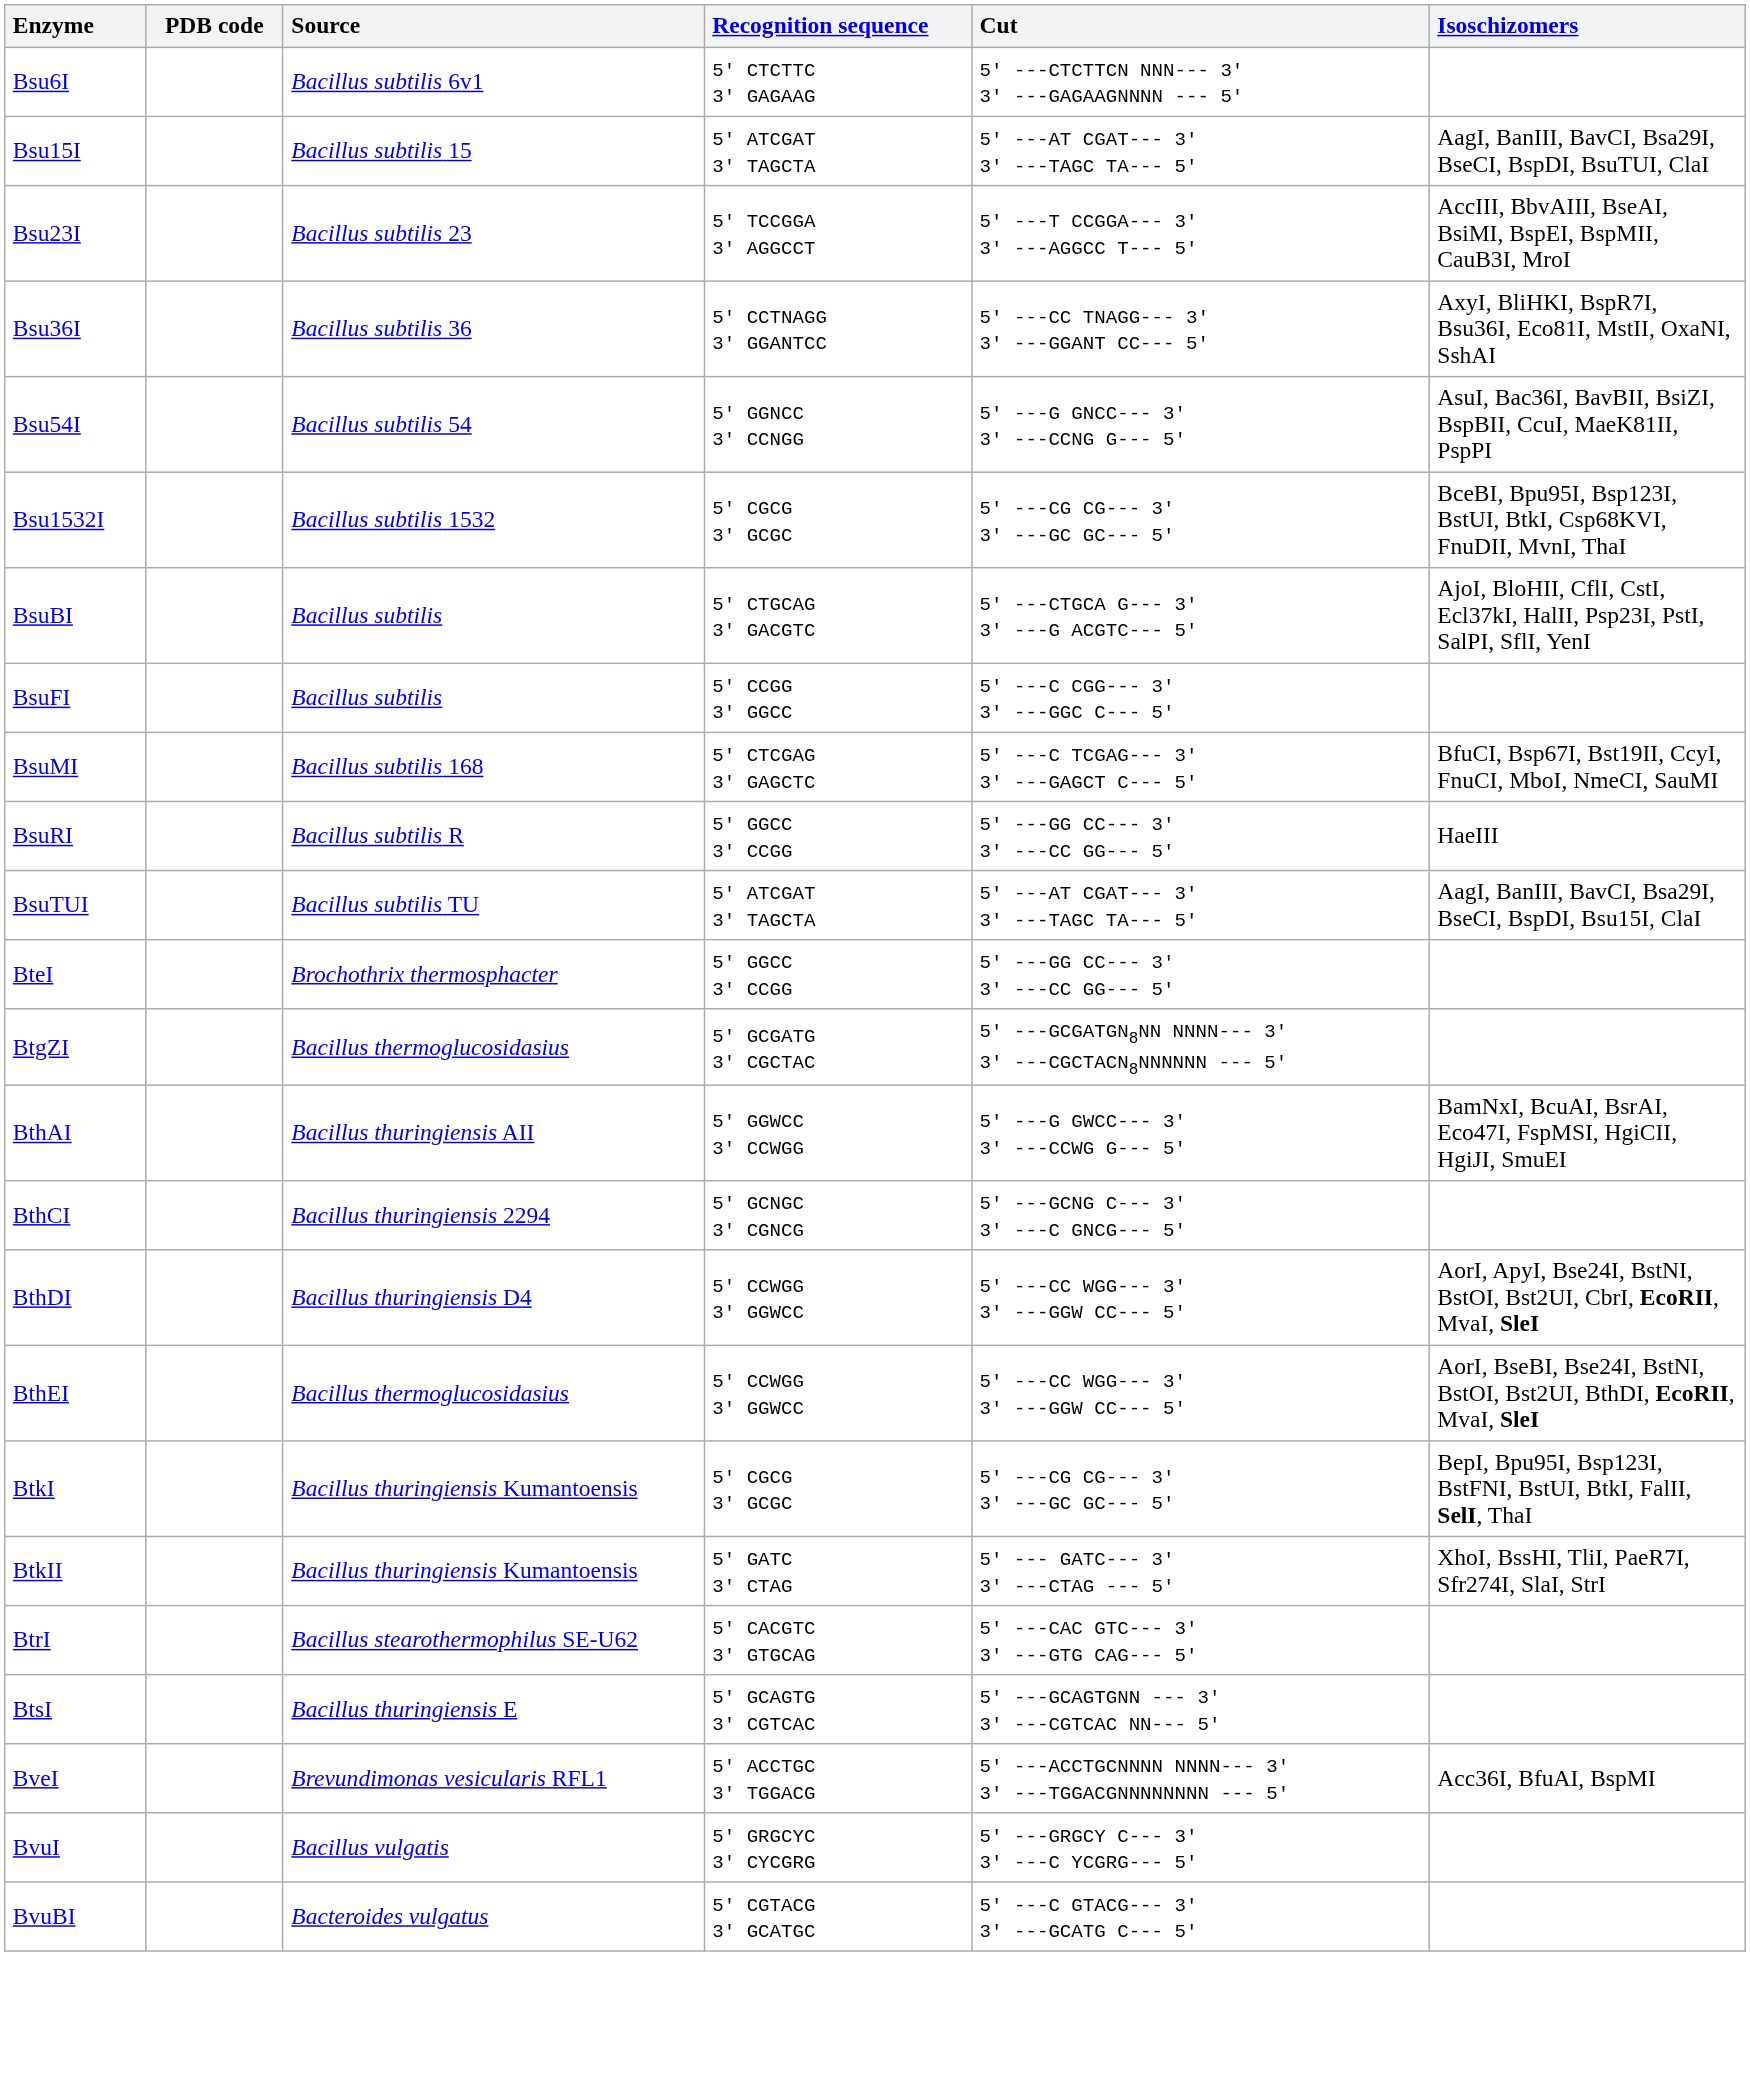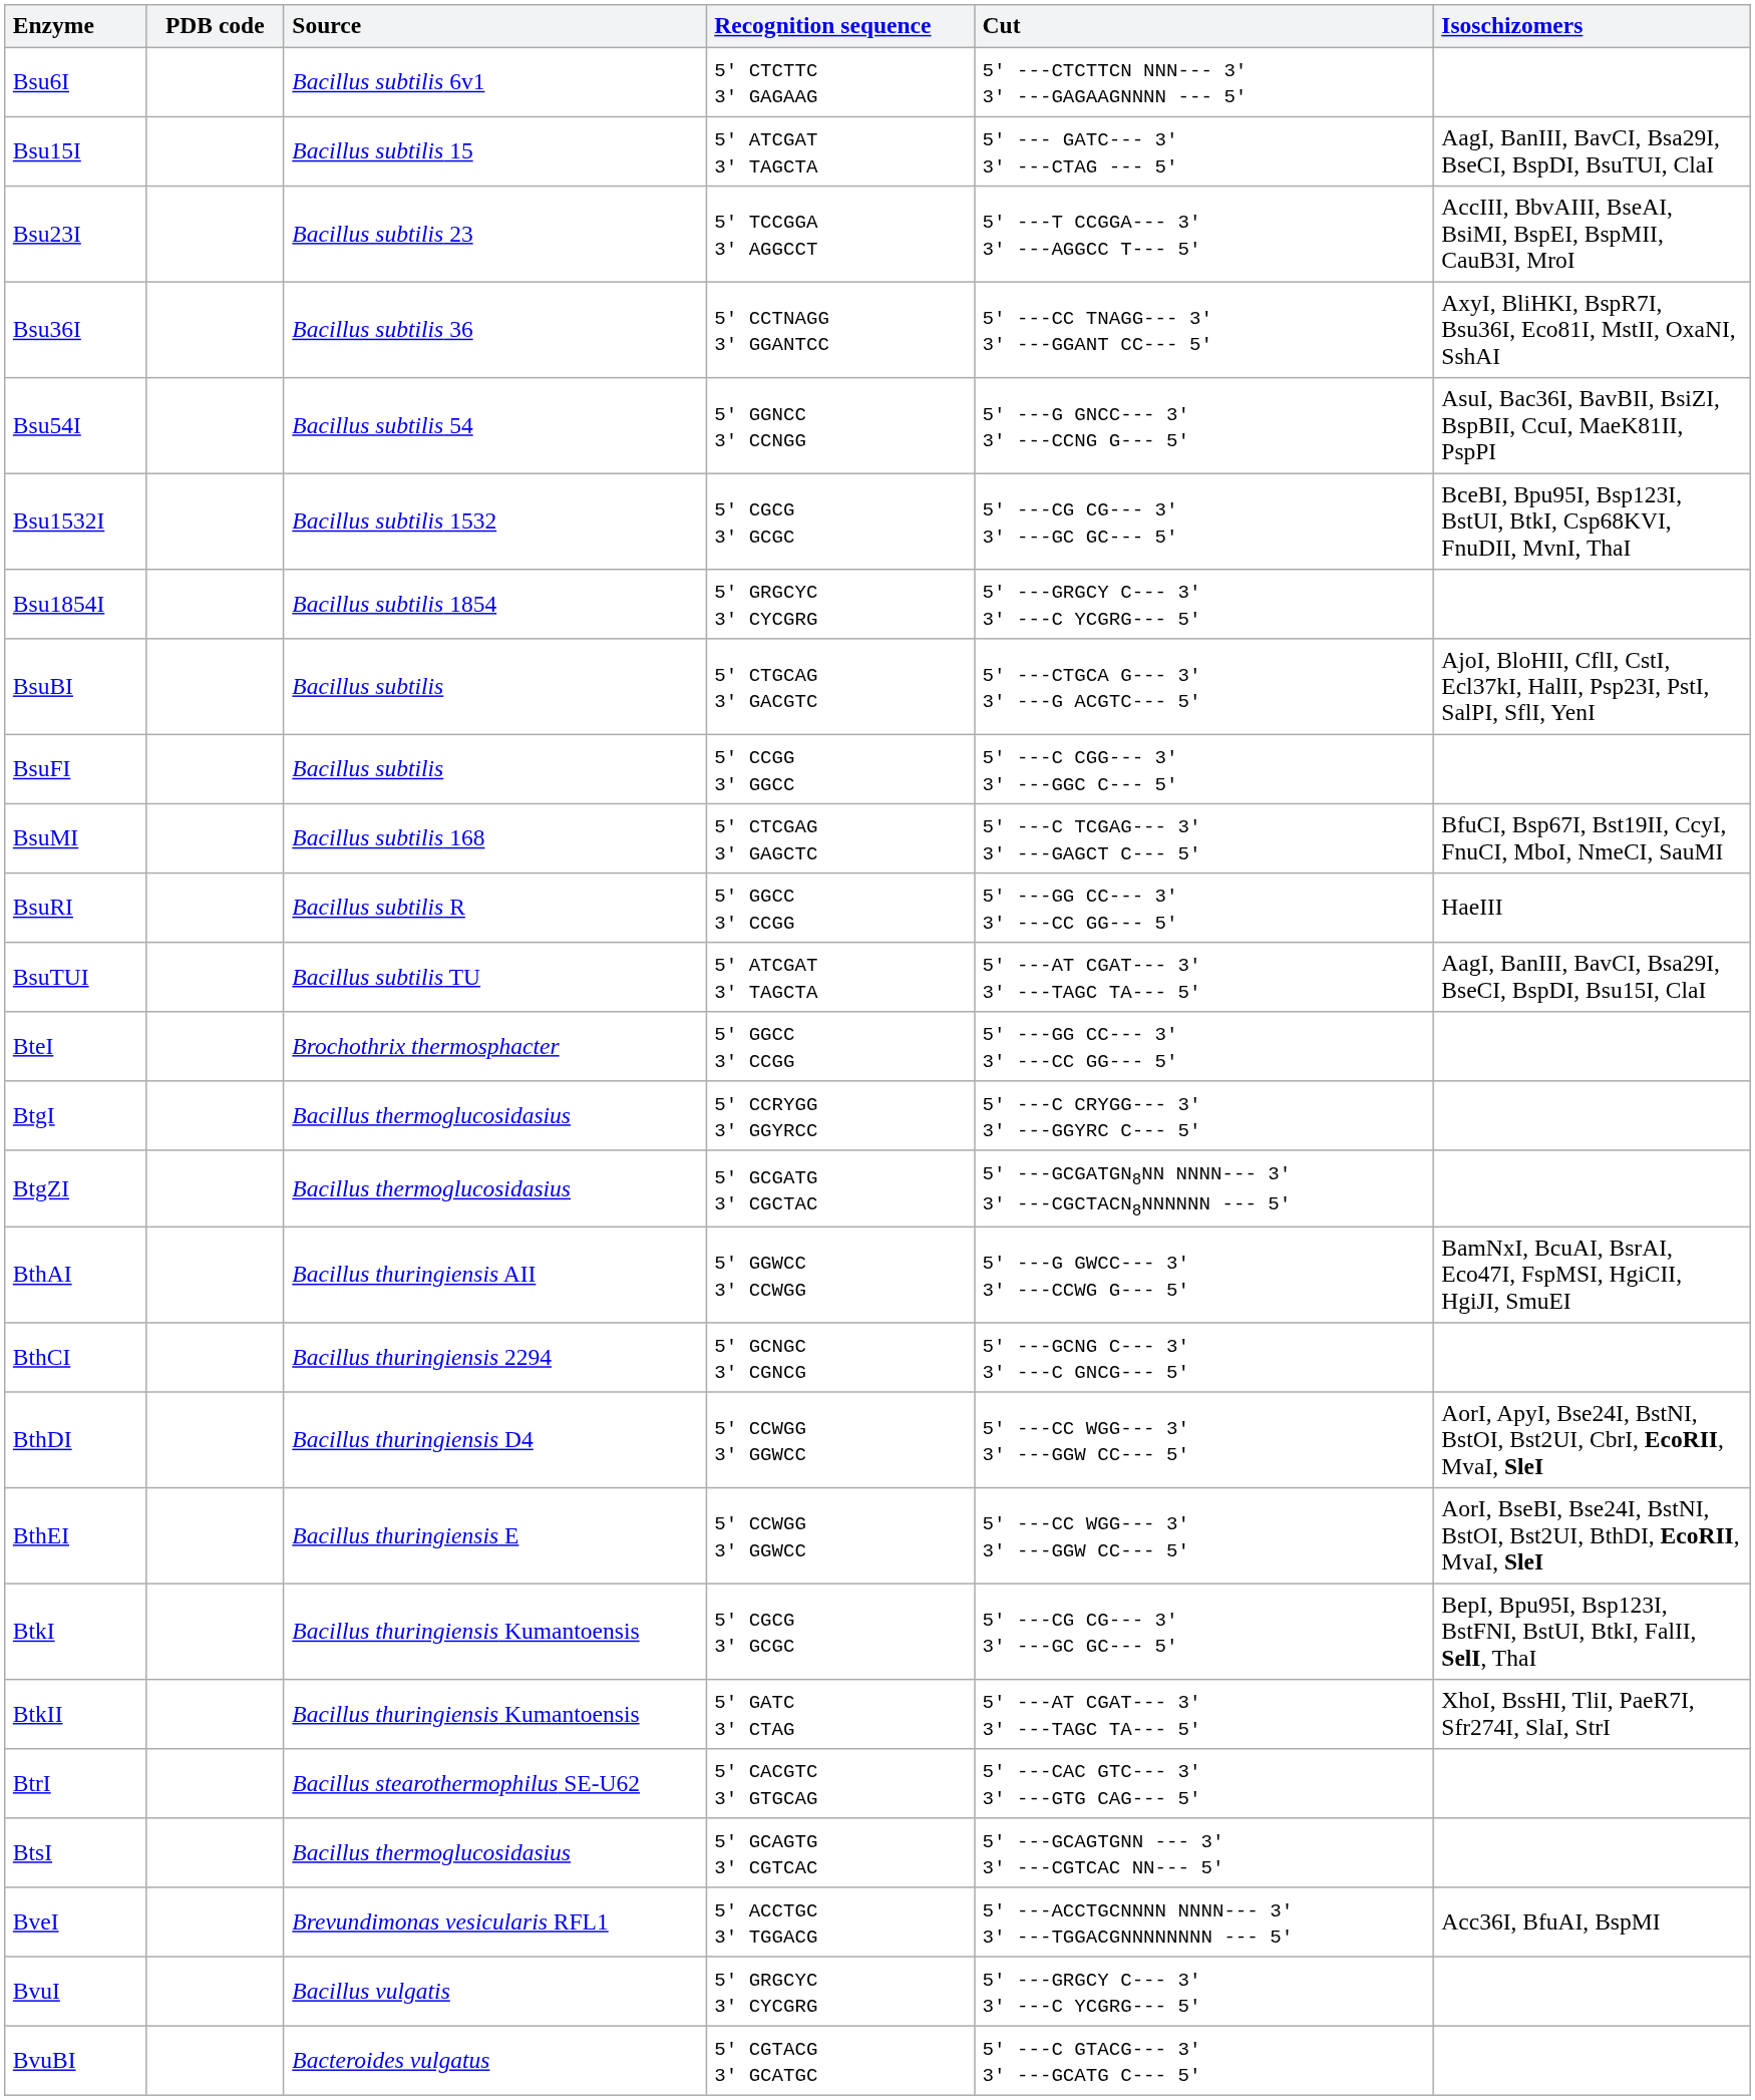Bsu15I | Cut: 5' ---AT CGAT--- 3' 3' ---TAGC TA--- 5' -> 5' --- GATC--- 3' 3' ---CTAG --- 5'
+ row: Bsu1854I | Bacillus subtilis 1854 | 5' GRGCYC 3' CYCGRG | 5' ---GRGCY C--- 3' 3' ---C YCGRG--- 5'
+ row: BtgI | Bacillus thermoglucosidasius | 5' CCRYGG 3' GGYRCC | 5' ---C CRYGG--- 3' 3' ---GGYRC C--- 5'
BthEI | Source: Bacillus thermoglucosidasius -> Bacillus thuringiensis E
BtkII | Cut: 5' --- GATC--- 3' 3' ---CTAG --- 5' -> 5' ---AT CGAT--- 3' 3' ---TAGC TA--- 5'
BtsI | Source: Bacillus thuringiensis E -> Bacillus thermoglucosidasius
